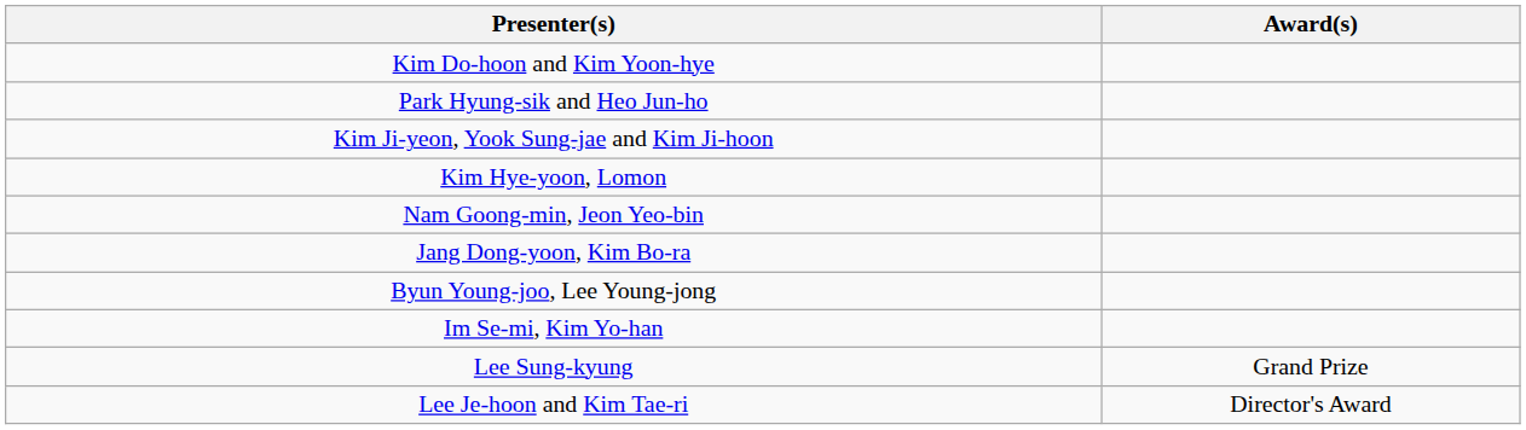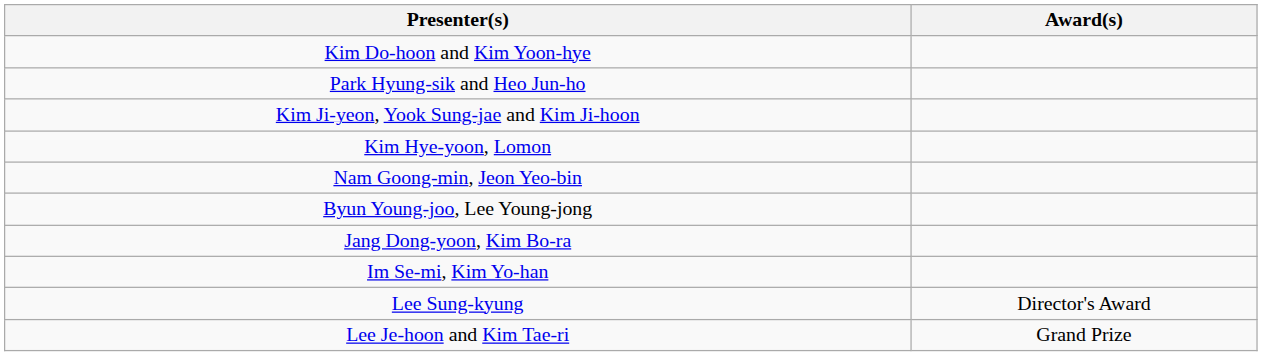rows swapped: Jang Dong-yoon, Kim Bo-ra <-> Byun Young-joo, Lee Young-jong
Lee Sung-kyung | Award(s): Grand Prize -> Director's Award
Lee Je-hoon and Kim Tae-ri | Award(s): Director's Award -> Grand Prize
